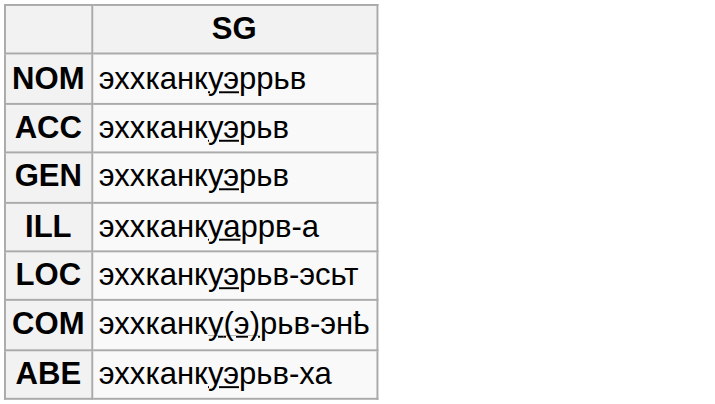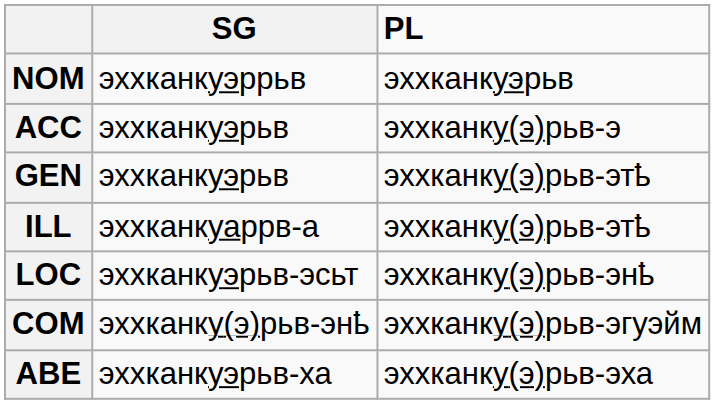+ column: PL | эххканкуэрьв | эххканку(э)рьв-э | эххканку(э)рьв-этҍ | эххканку(э)рьв-этҍ | эххканку(э)рьв-энҍ | эххканку(э)рьв-эгуэйм | эххканку(э)рьв-эха
